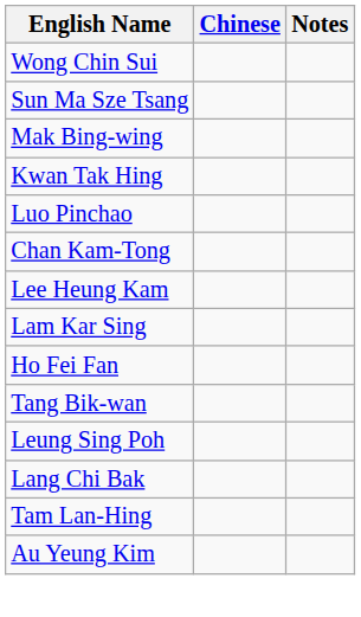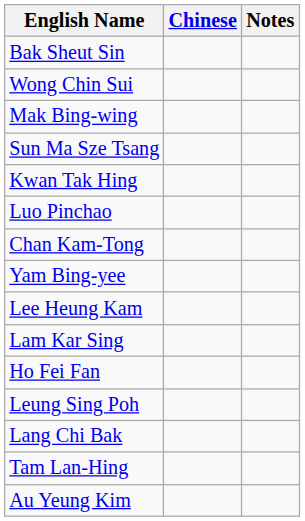+ row: Bak Sheut Sin
rows swapped: Mak Bing-wing <-> Sun Ma Sze Tsang
+ row: Yam Bing-yee
- row: Tang Bik-wan
